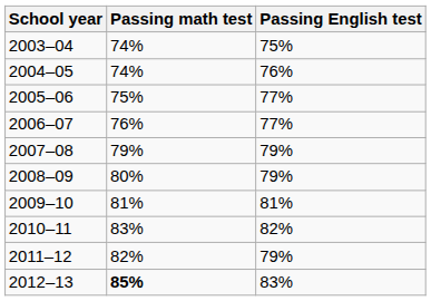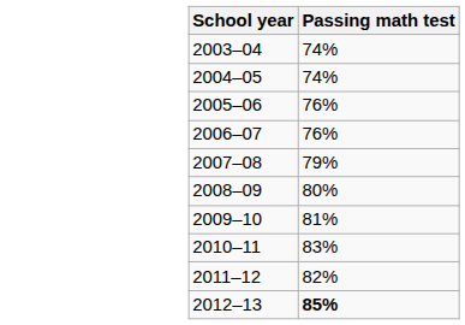- column: Passing English test | 75% | 76% | 77% | 77% | 79% | 79% | 81% | 82% | 79% | 83%
2005–06 | Passing math test: 75% -> 76%
